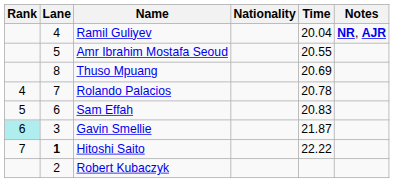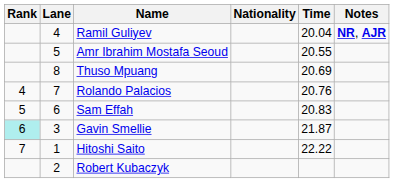Rolando Palacios | Time: 20.78 -> 20.76
Hitoshi Saito | Lane: bold -> normal
